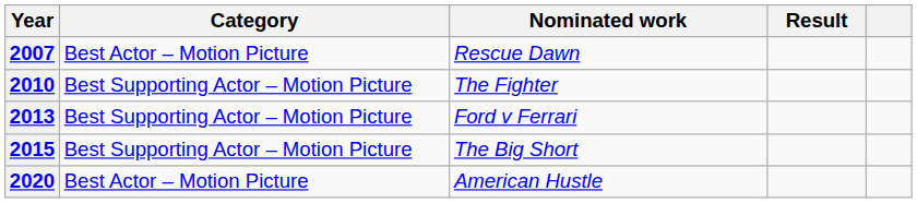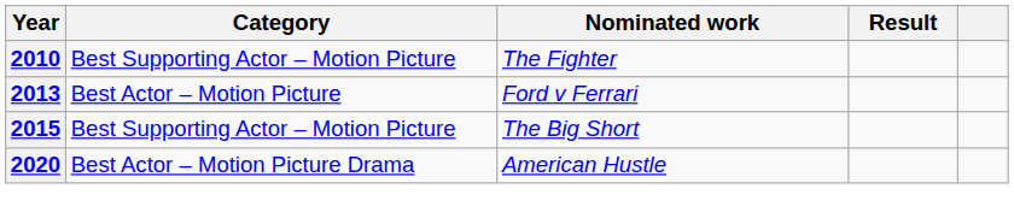- row: 2007 | Best Actor – Motion Picture | Rescue Dawn
2013 | Category: Best Supporting Actor – Motion Picture -> Best Actor – Motion Picture
2020 | Category: Best Actor – Motion Picture -> Best Actor – Motion Picture Drama
